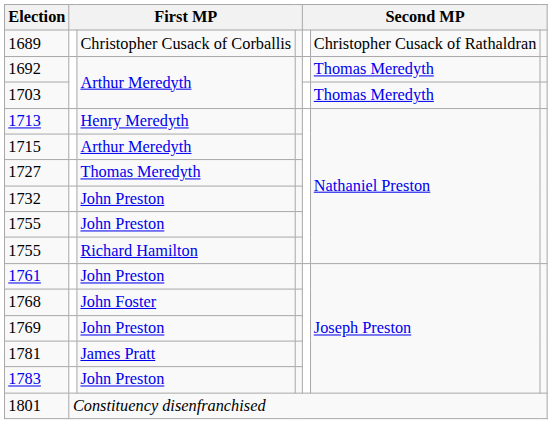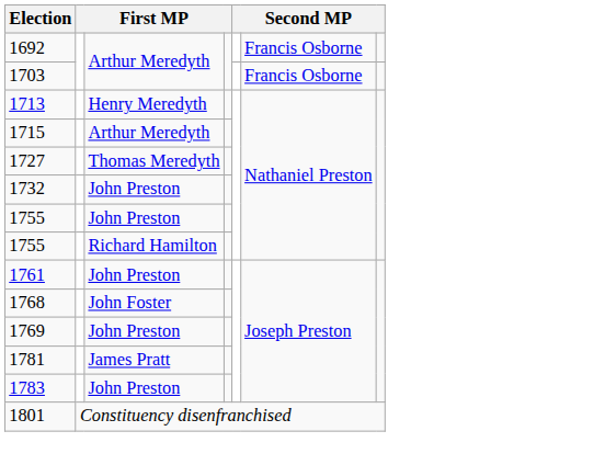- row: 1689 | Christopher Cusack of Corballis | Christopher Cusack of Rathaldran
1692 | column 6: Thomas Meredyth -> Francis Osborne
1703 | column 6: Thomas Meredyth -> Francis Osborne
